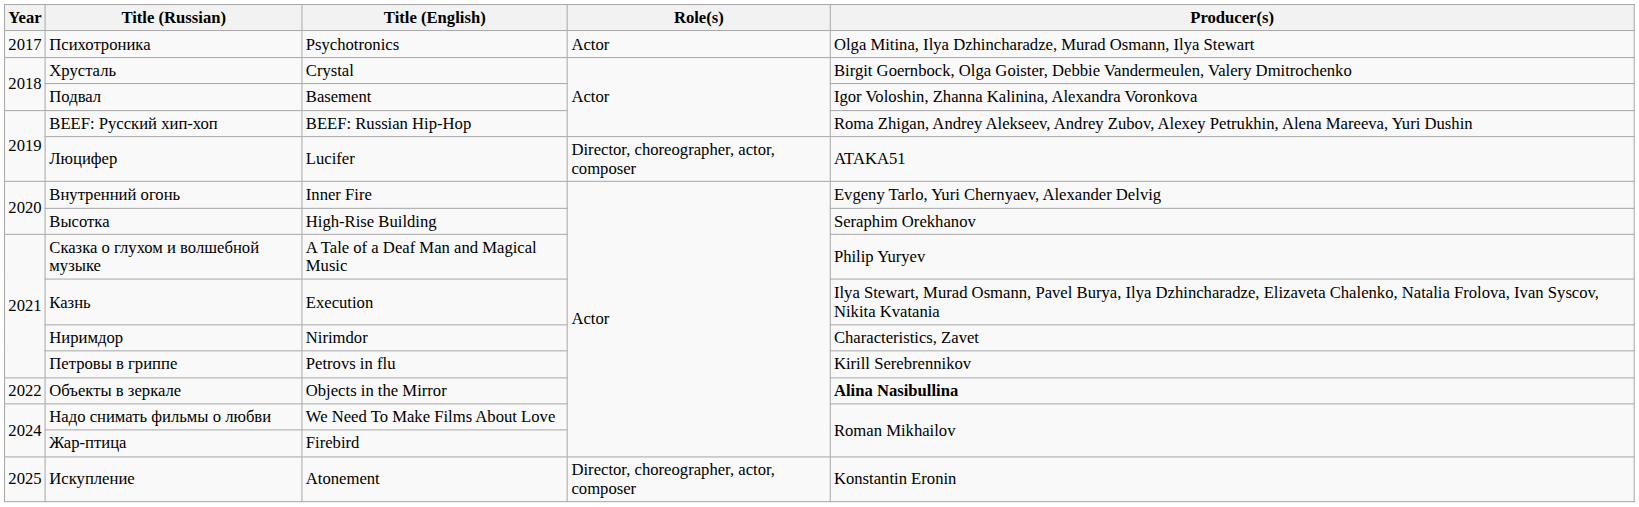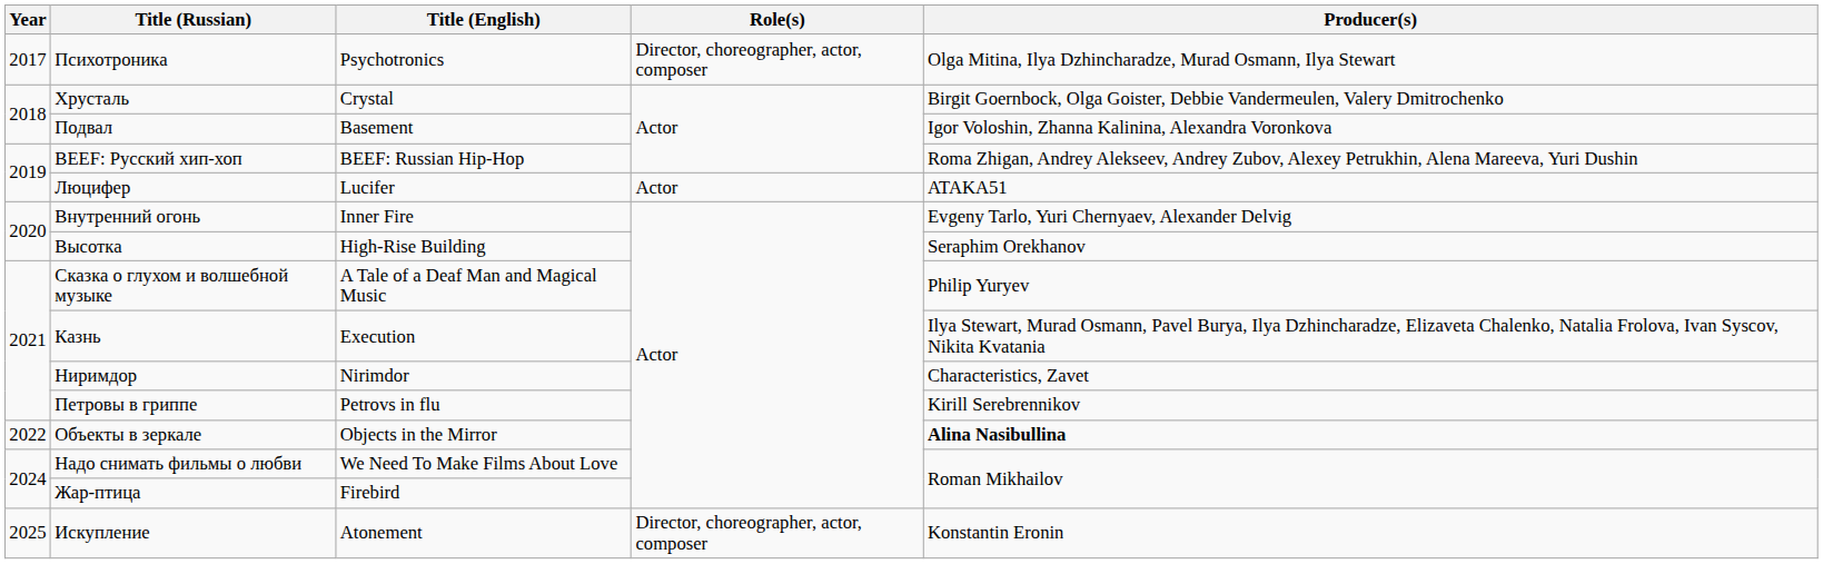Психотроника | Role(s): Actor -> Director, choreographer, actor, composer
Люцифер | Role(s): Director, choreographer, actor, composer -> Actor
